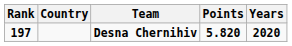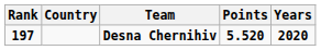Desna Chernihiv | Points: 5.820 -> 5.520
